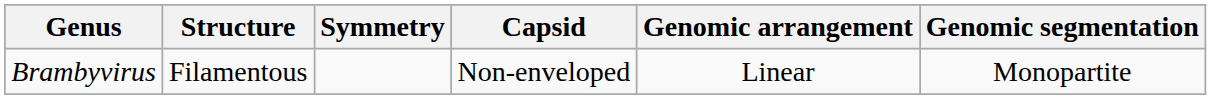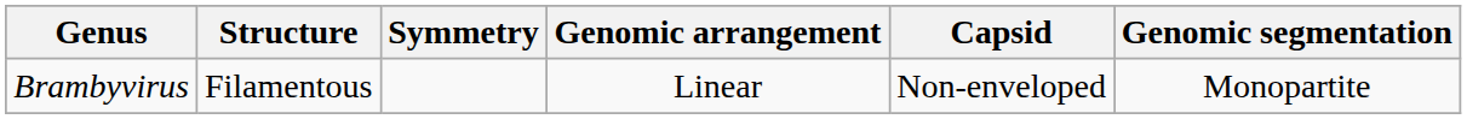columns swapped: Capsid <-> Genomic arrangement
